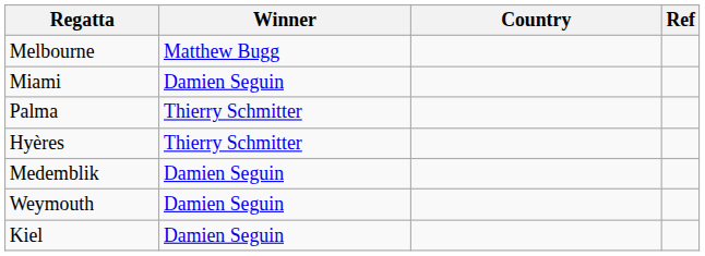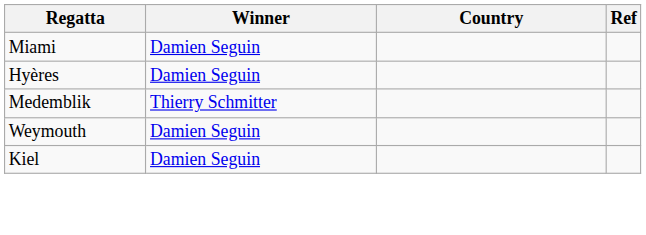- row: Melbourne | Matthew Bugg
- row: Palma | Thierry Schmitter
Hyères | Winner: Thierry Schmitter -> Damien Seguin
Medemblik | Winner: Damien Seguin -> Thierry Schmitter
